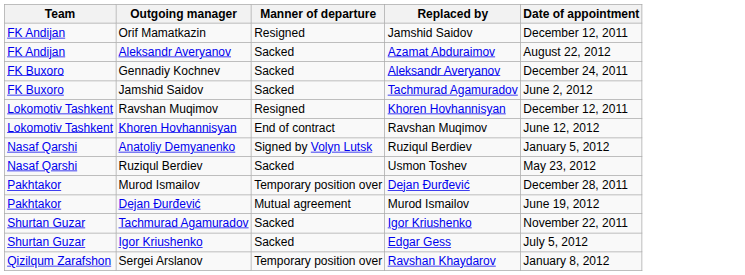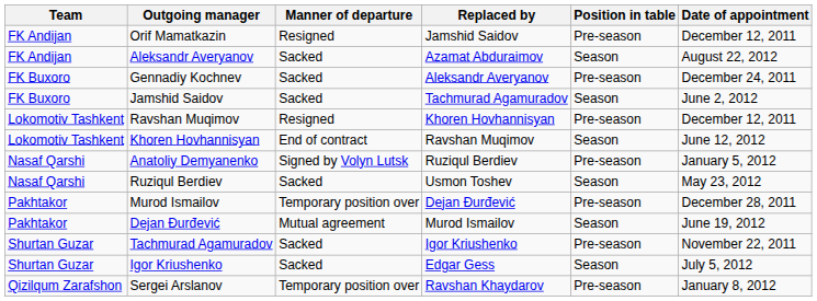+ column: Position in table | Pre-season | Season | Pre-season | Season | Pre-season | Season | Pre-season | Season | Pre-season | Season | Pre-season | Season | Pre-season
